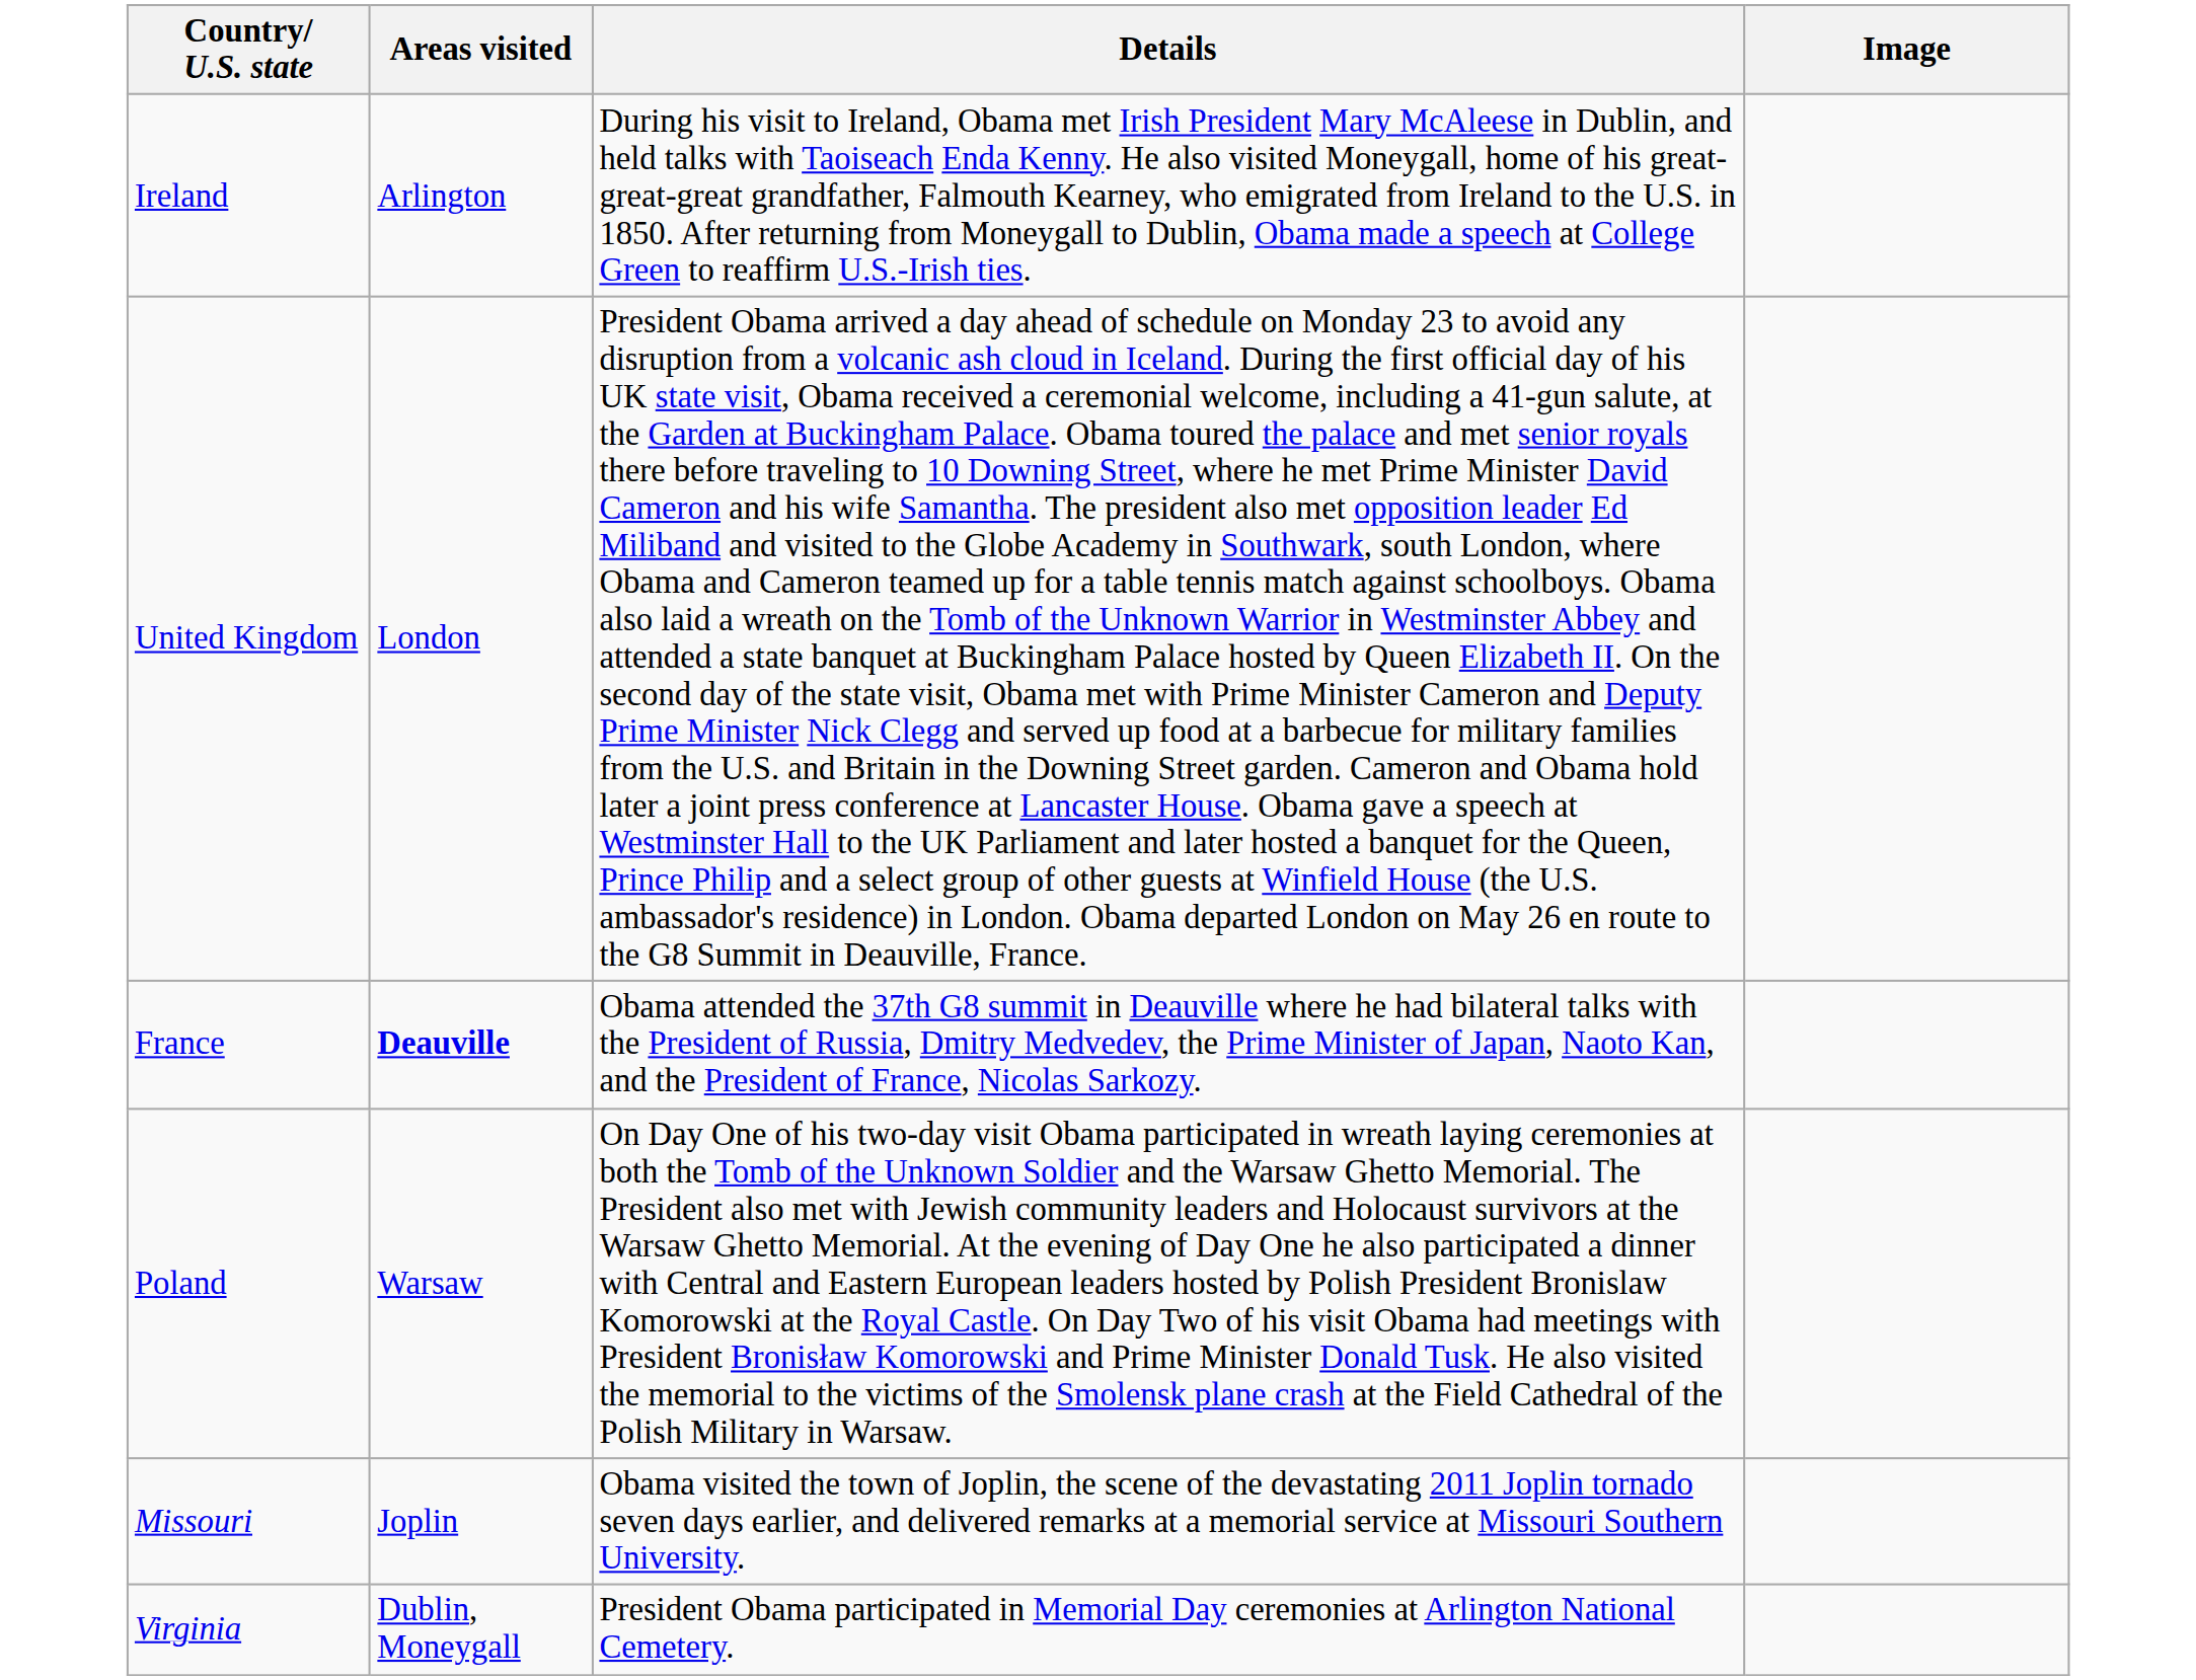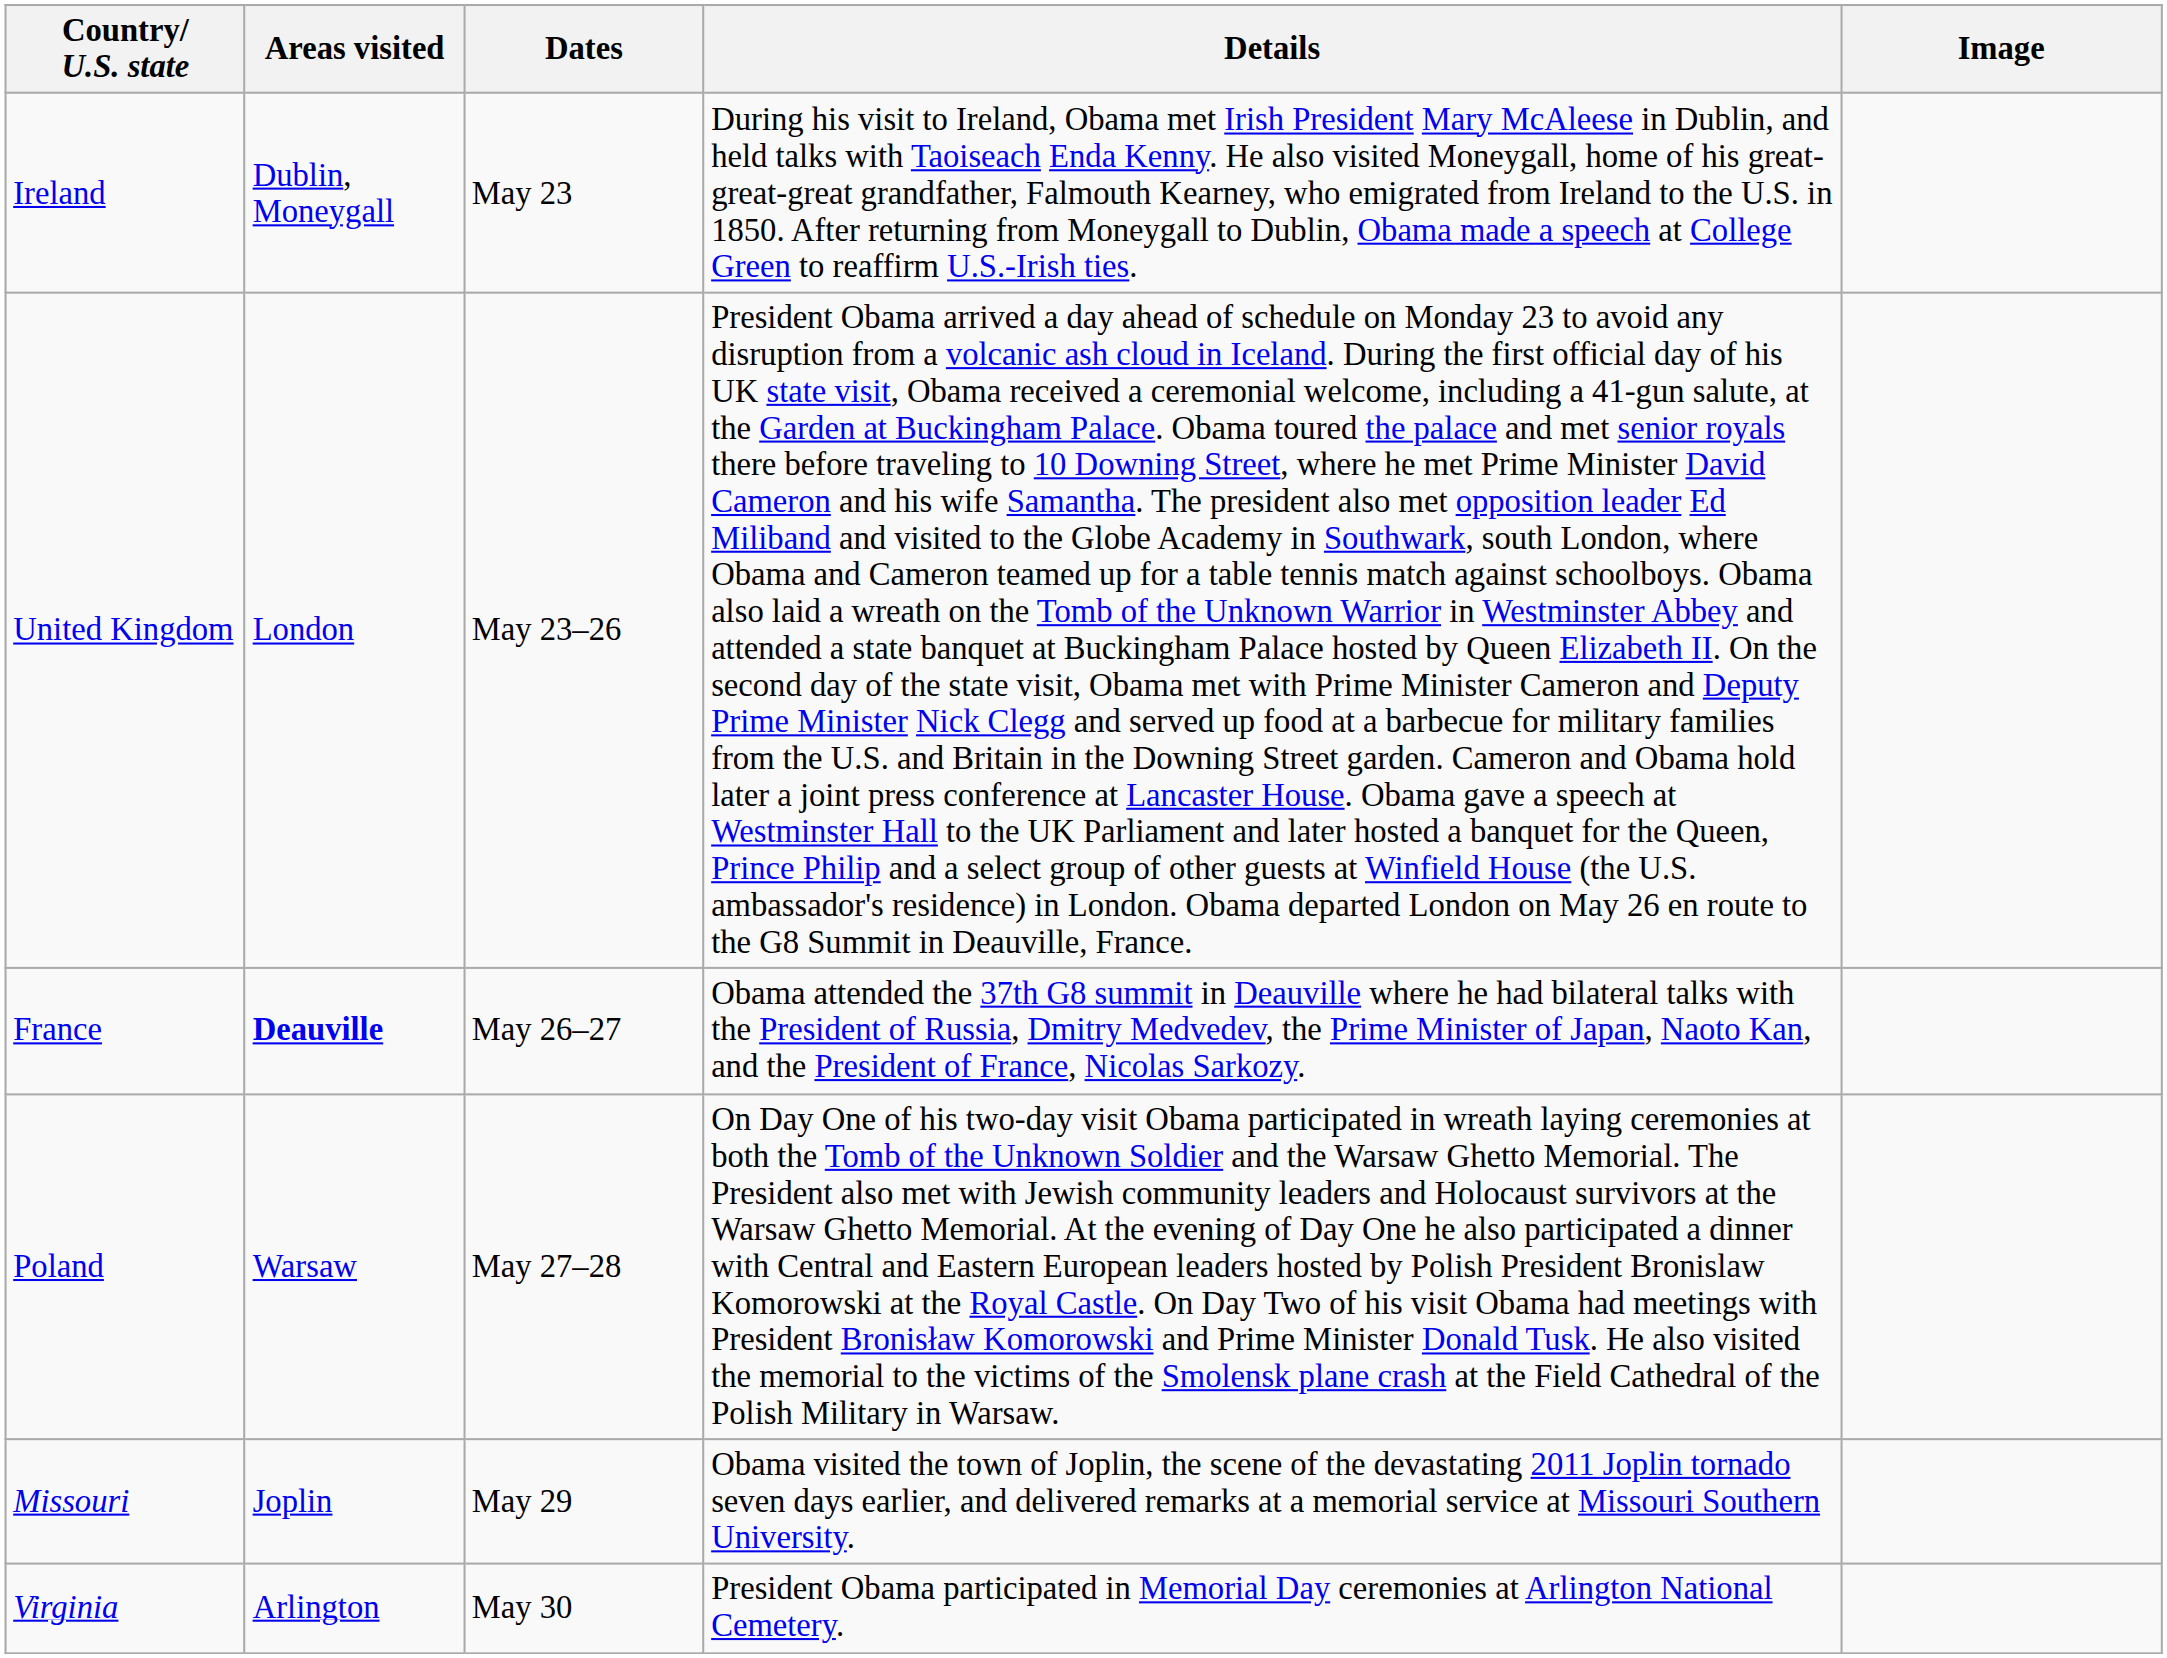+ column: Dates | May 23 | May 23–26 | May 26–27 | May 27–28 | May 29 | May 30
Ireland | Areas visited: Arlington -> Dublin, Moneygall
Virginia | Areas visited: Dublin, Moneygall -> Arlington
